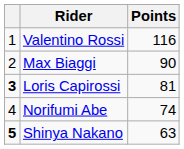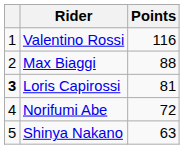Max Biaggi | Points: 90 -> 88
Norifumi Abe | Points: 74 -> 72
Shinya Nakano | column 1: bold -> normal
